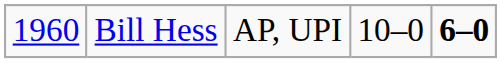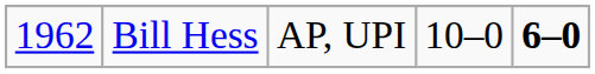Bill Hess | column 1: 1960 -> 1962
